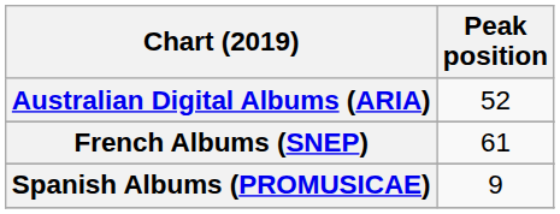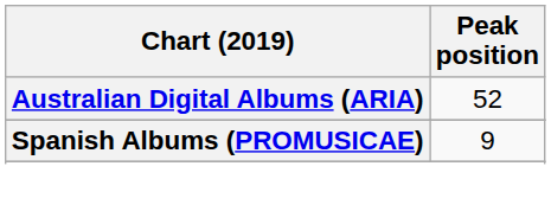- row: French Albums (SNEP) | 61
